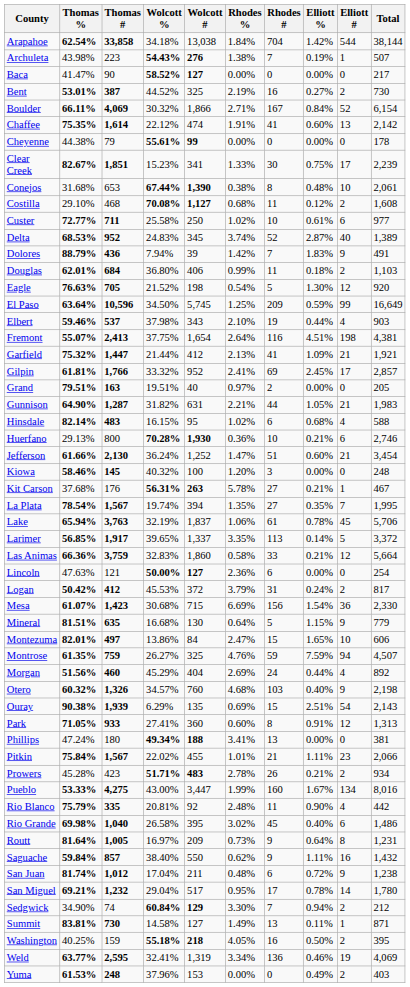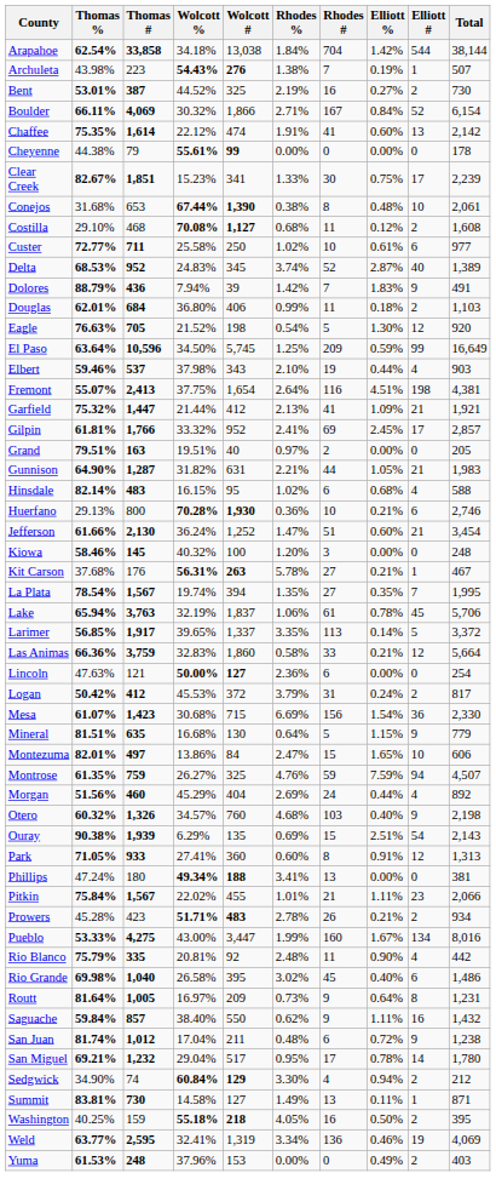- row: Baca | 41.47% | 90 | 58.52% | 127 | 0.00% | 0 | 0.00% | 0 | 217
Sedgwick | Rhodes #: 7 -> 4
